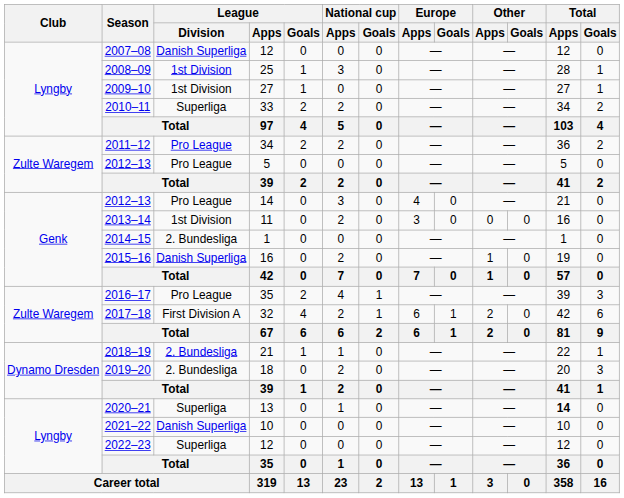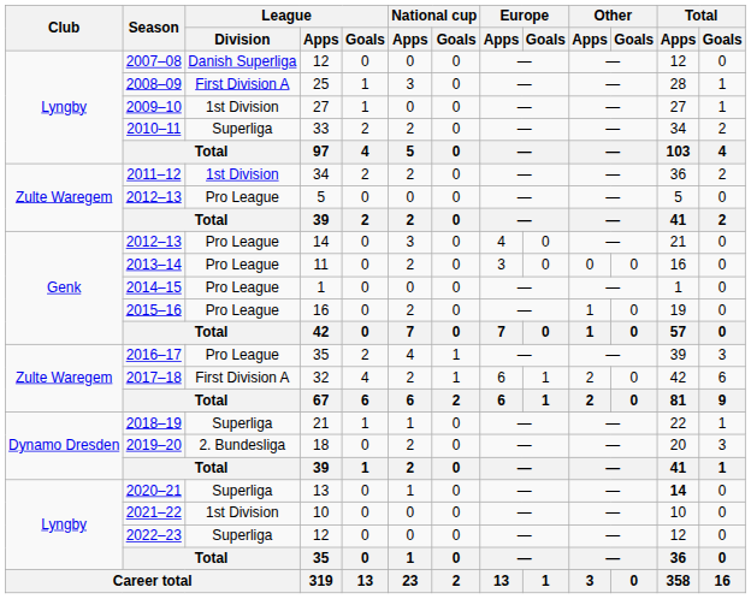2008–09 | League / Division: 1st Division -> First Division A
2011–12 | League / Division: Pro League -> 1st Division
2013–14 | League / Division: 1st Division -> Pro League
2014–15 | League / Division: 2. Bundesliga -> Pro League
2015–16 | League / Division: Danish Superliga -> Pro League
2018–19 | League / Division: 2. Bundesliga -> Superliga
2021–22 | League / Division: Danish Superliga -> 1st Division
